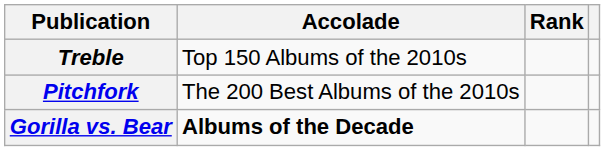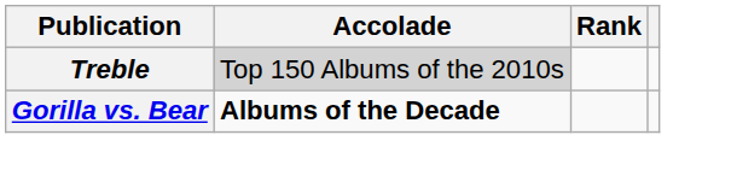Treble | Accolade: no background -> lightgrey background
- row: Pitchfork | The 200 Best Albums of the 2010s
